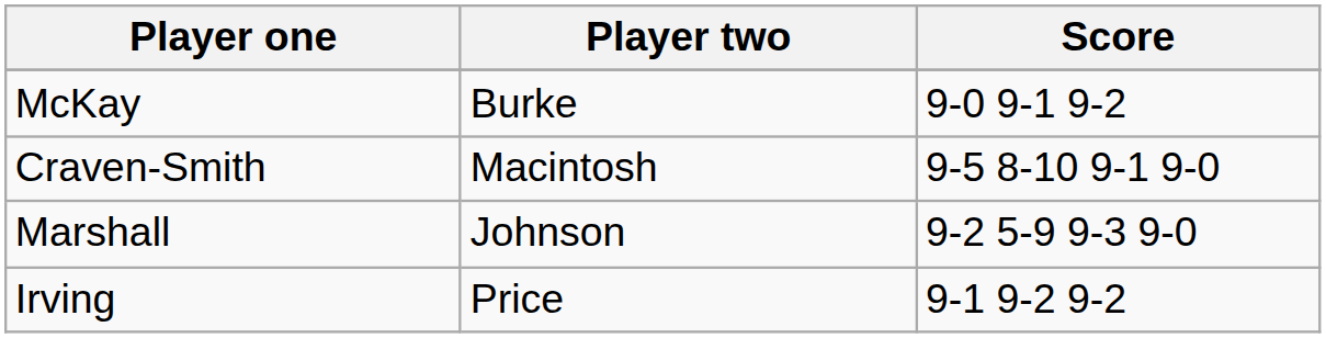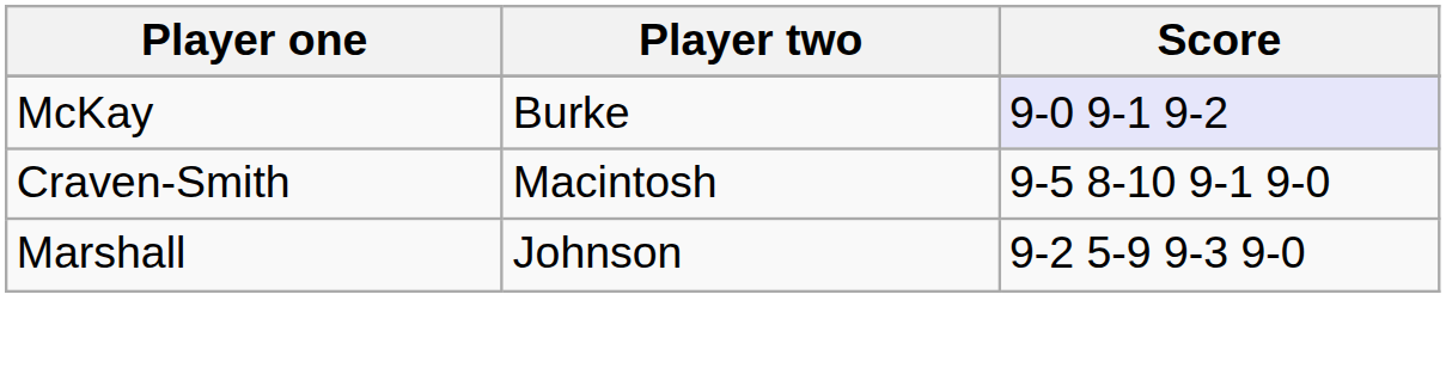McKay | Score: no background -> lavender background
- row: Irving | Price | 9-1 9-2 9-2
